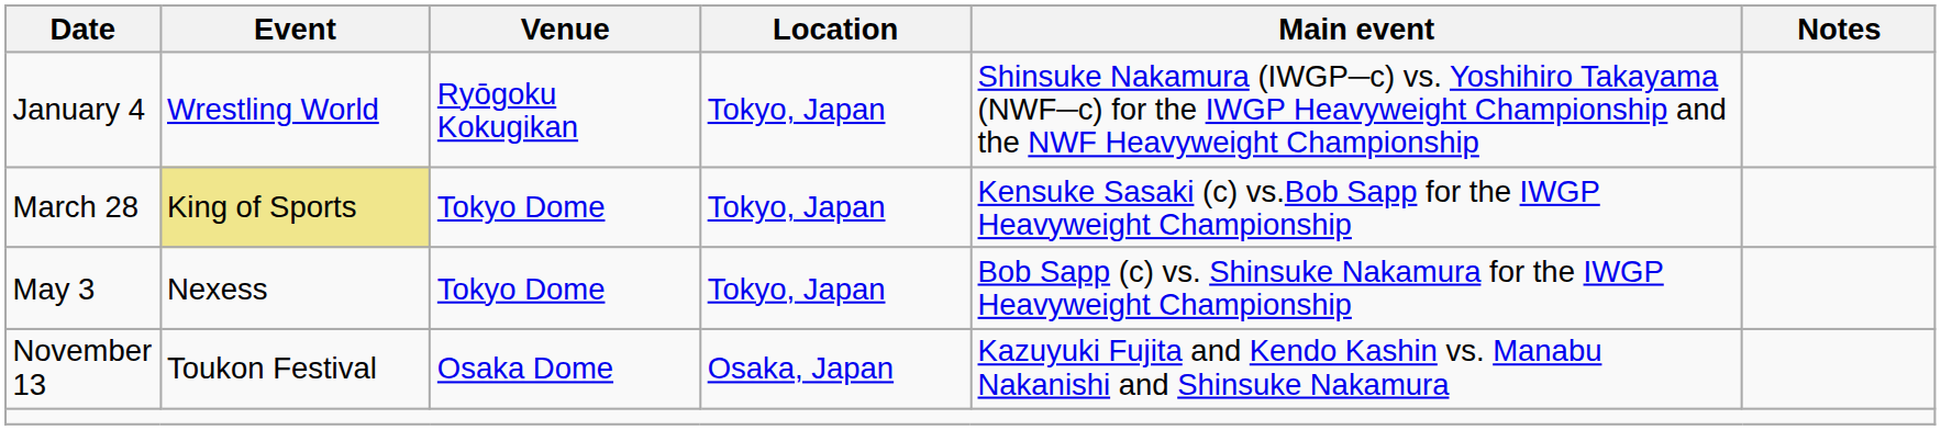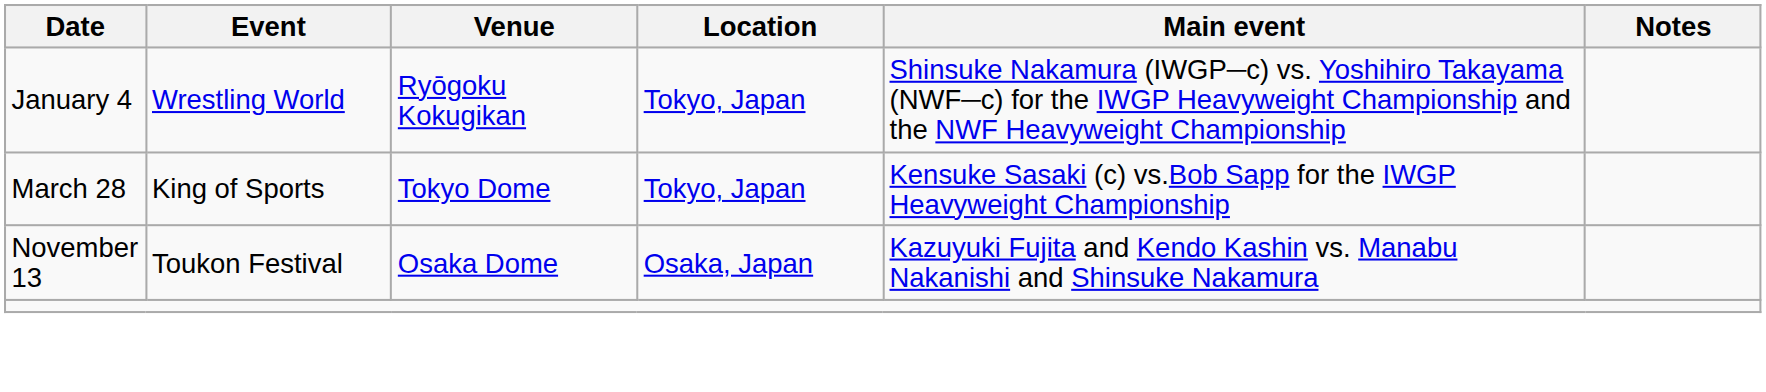March 28 | Event: khaki background -> no background
- row: May 3 | Nexess | Tokyo Dome | Tokyo, Japan | Bob Sapp (c) vs. Shinsuke Nakamura for the IWGP Heavyweight Championship
